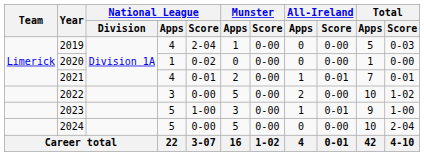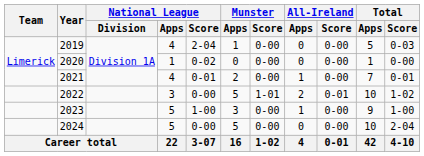2021 | All-Ireland / Score: 0-01 -> 0-00
2022 | Munster / Score: 0-00 -> 1-01
2022 | All-Ireland / Score: 0-00 -> 0-01
2023 | All-Ireland / Score: 0-01 -> 0-00
